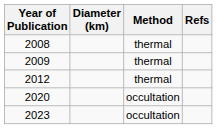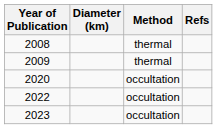- row: 2012 | thermal
+ row: 2022 | occultation
